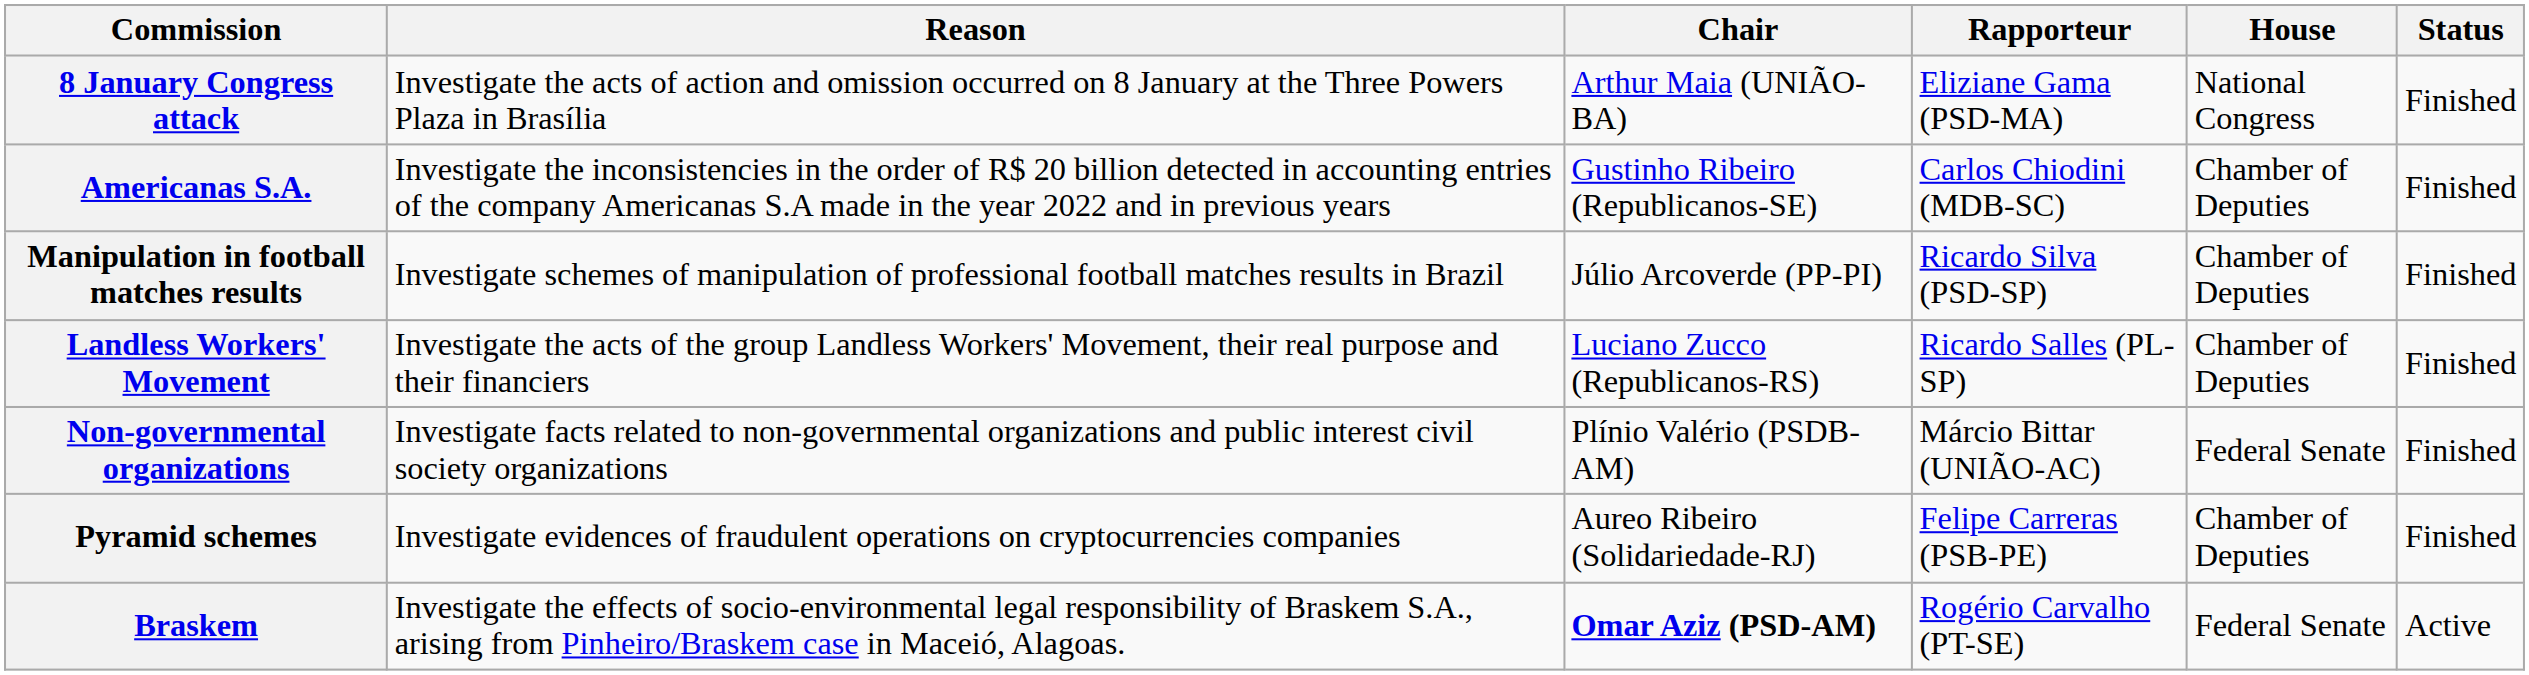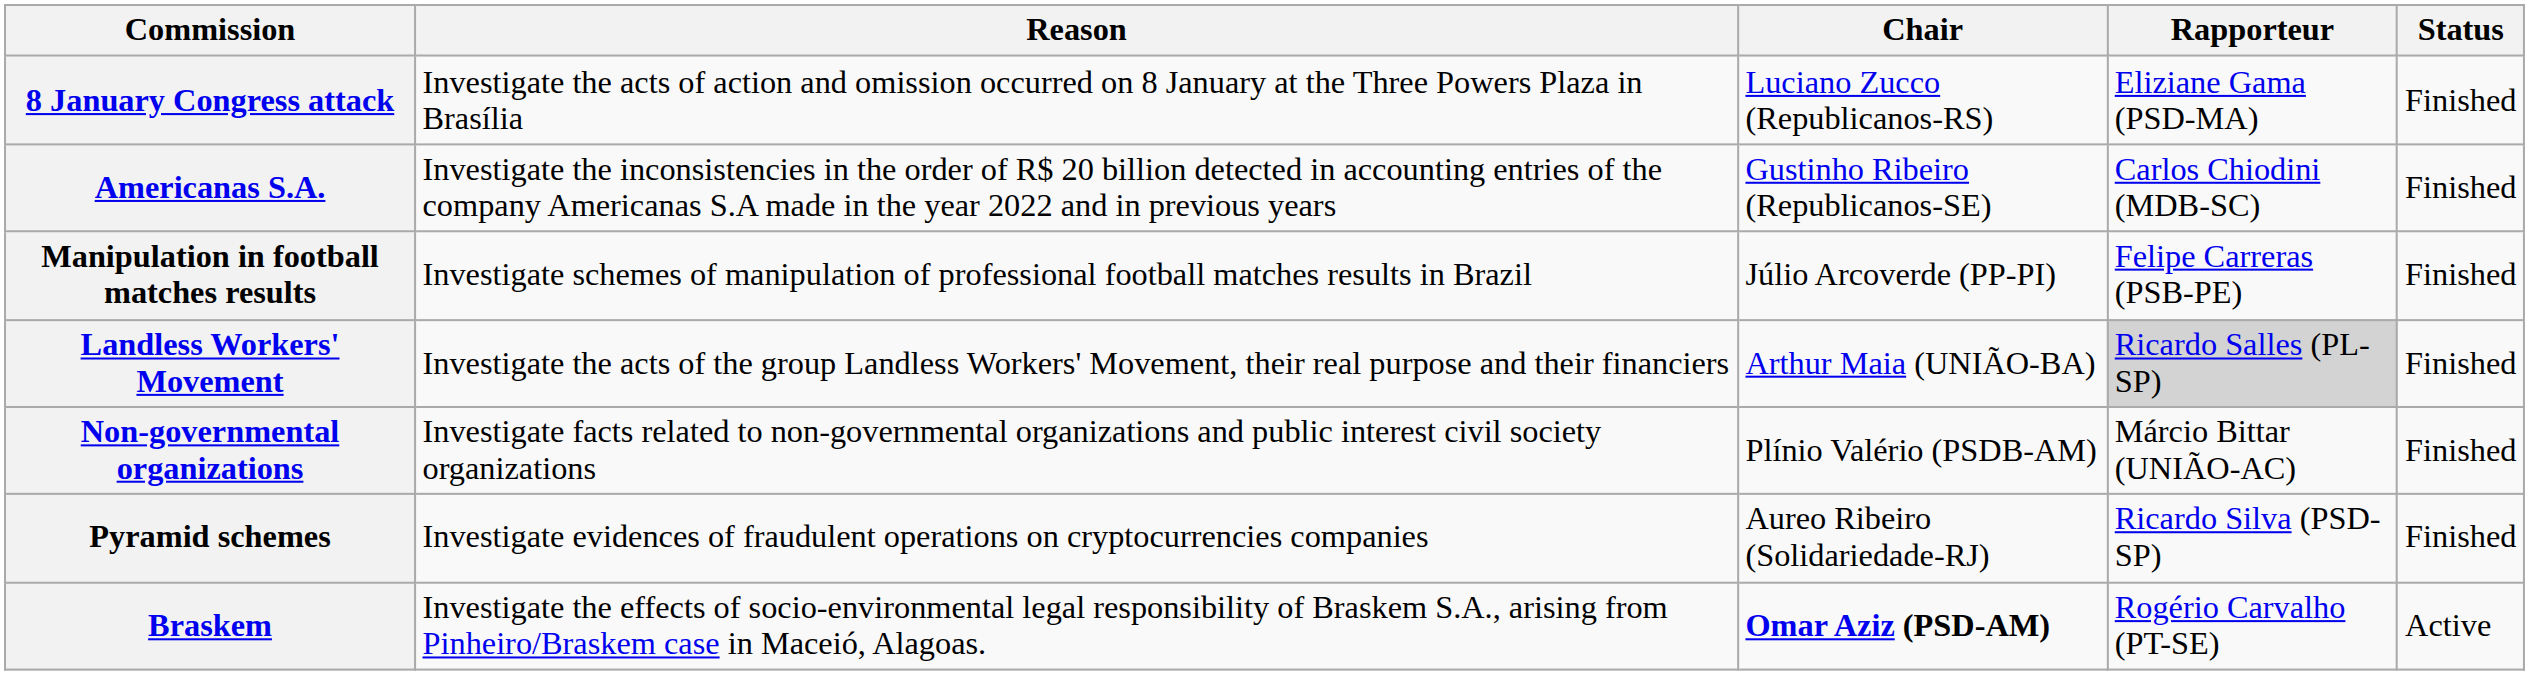- column: House | National Congress | Chamber of Deputies | Chamber of Deputies | Chamber of Deputies | Federal Senate | Chamber of Deputies | Federal Senate
8 January Congress attack | Chair: Arthur Maia (UNIÃO-BA) -> Luciano Zucco (Republicanos-RS)
Manipulation in football matches results | Rapporteur: Ricardo Silva (PSD-SP) -> Felipe Carreras (PSB-PE)
Landless Workers' Movement | Chair: Luciano Zucco (Republicanos-RS) -> Arthur Maia (UNIÃO-BA)
Landless Workers' Movement | Rapporteur: no background -> lightgrey background
Pyramid schemes | Rapporteur: Felipe Carreras (PSB-PE) -> Ricardo Silva (PSD-SP)
